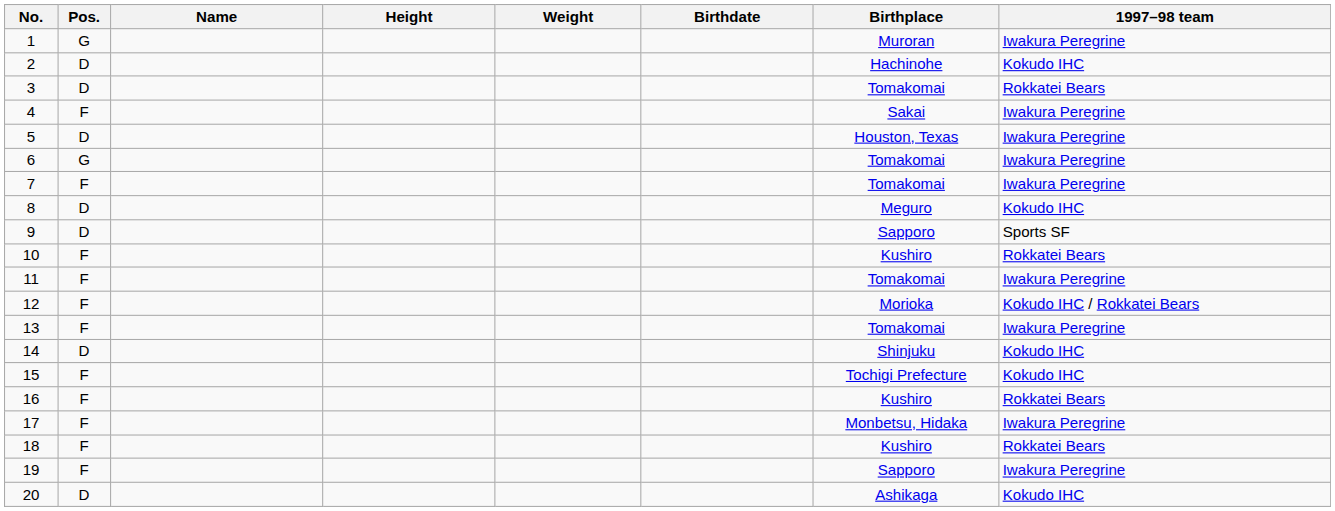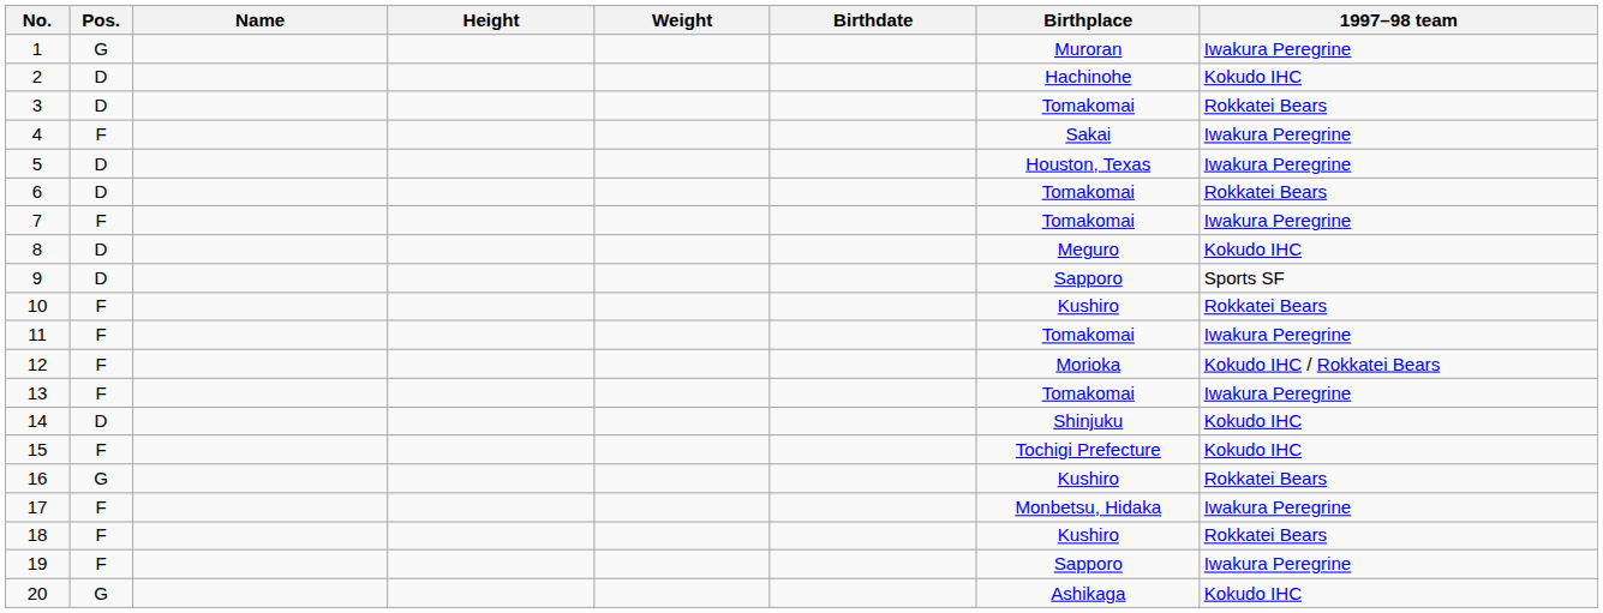6 | Pos.: G -> D
6 | 1997–98 team: Iwakura Peregrine -> Rokkatei Bears
16 | Pos.: F -> G
20 | Pos.: D -> G
